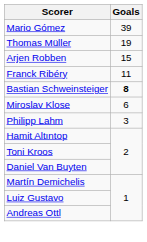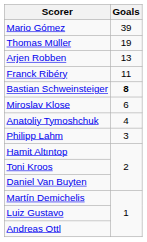Arjen Robben | Goals: 15 -> 13
+ row: Anatoliy Tymoshchuk | 4
